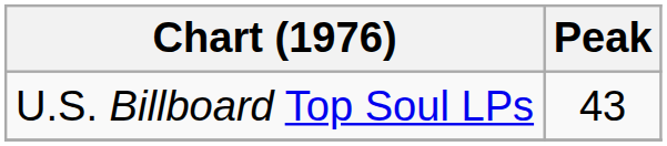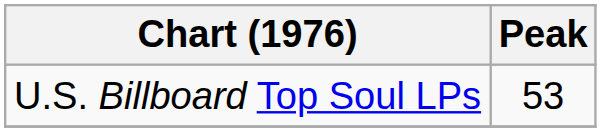U.S. Billboard Top Soul LPs | Peak: 43 -> 53
